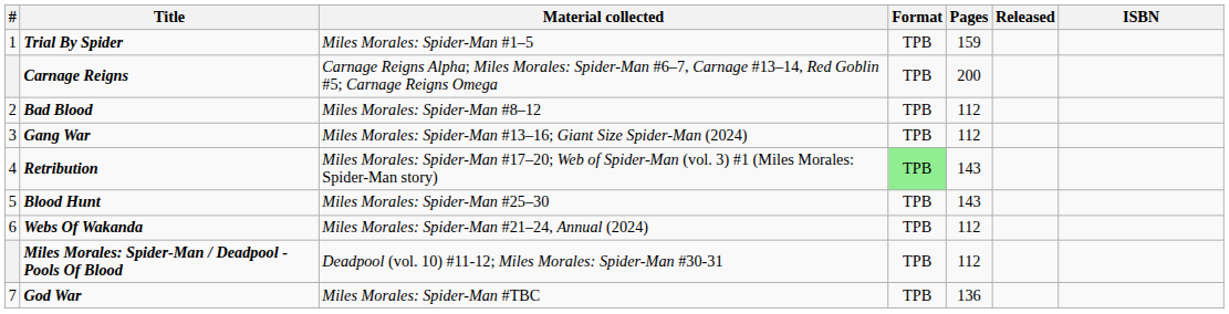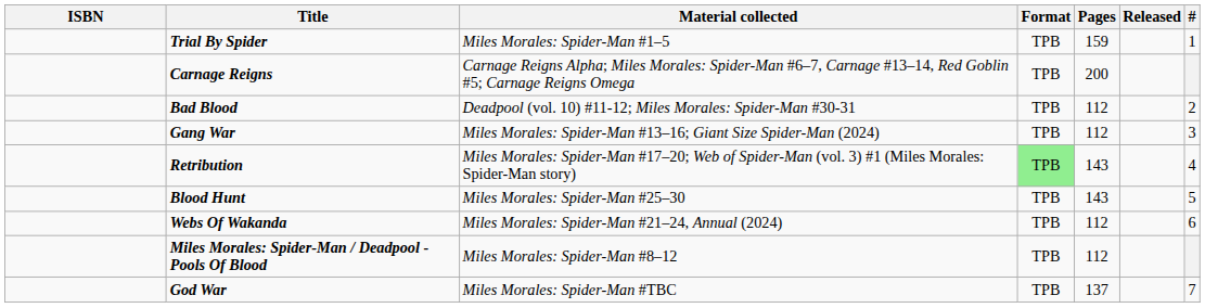columns swapped: # <-> ISBN
Bad Blood | Material collected: Miles Morales: Spider-Man #8–12 -> Deadpool (vol. 10) #11-12; Miles Morales: Spider-Man #30-31
Miles Morales: Spider-Man / Deadpool - Pools Of Blood | Material collected: Deadpool (vol. 10) #11-12; Miles Morales: Spider-Man #30-31 -> Miles Morales: Spider-Man #8–12
God War | Pages: 136 -> 137
